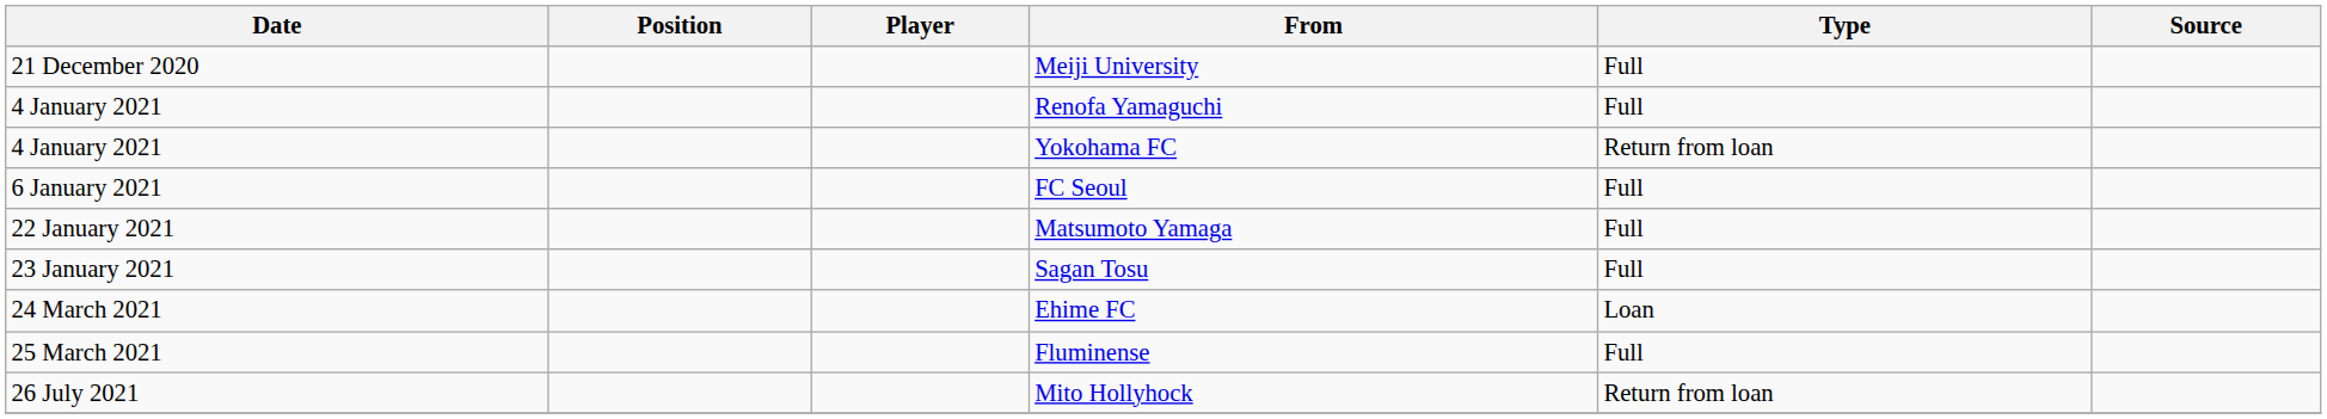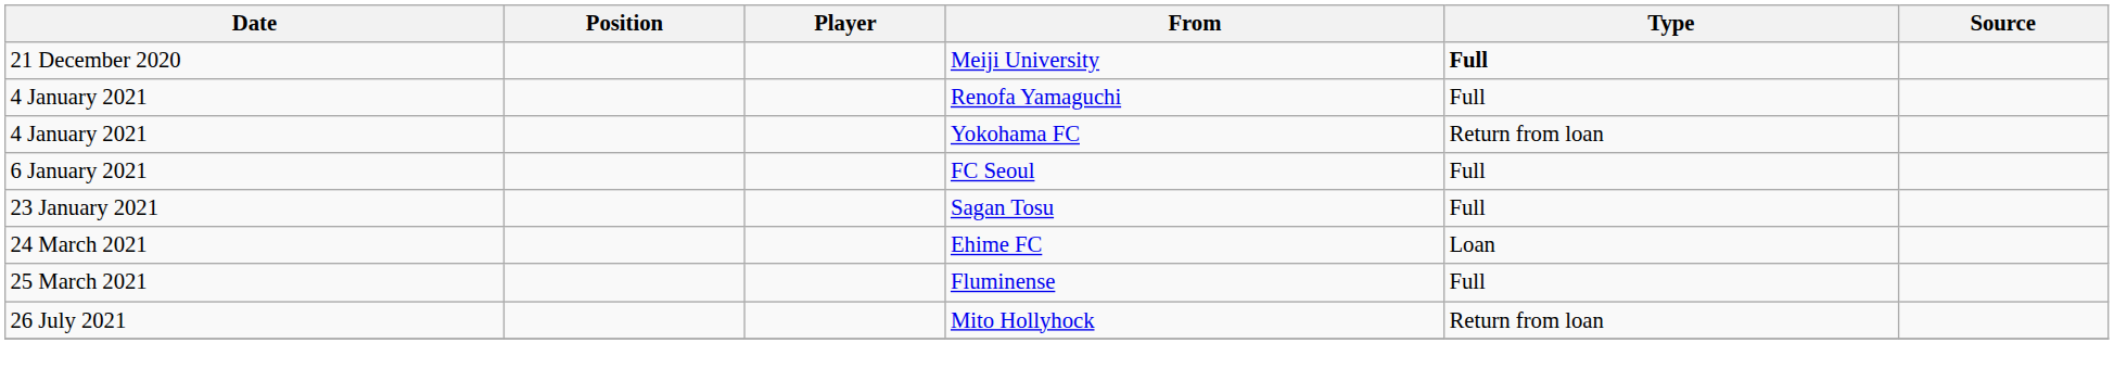Meiji University | Type: normal -> bold
- row: 22 January 2021 | Matsumoto Yamaga | Full
